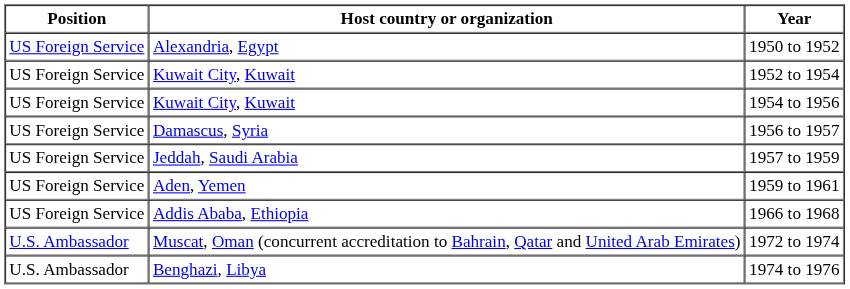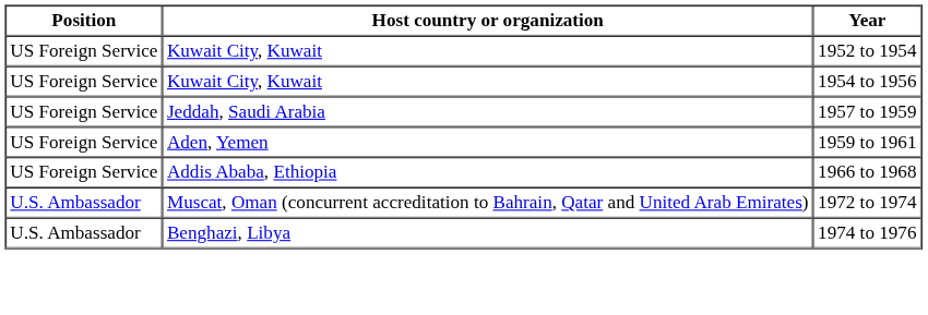- row: US Foreign Service | Alexandria, Egypt | 1950 to 1952
- row: US Foreign Service | Damascus, Syria | 1956 to 1957
